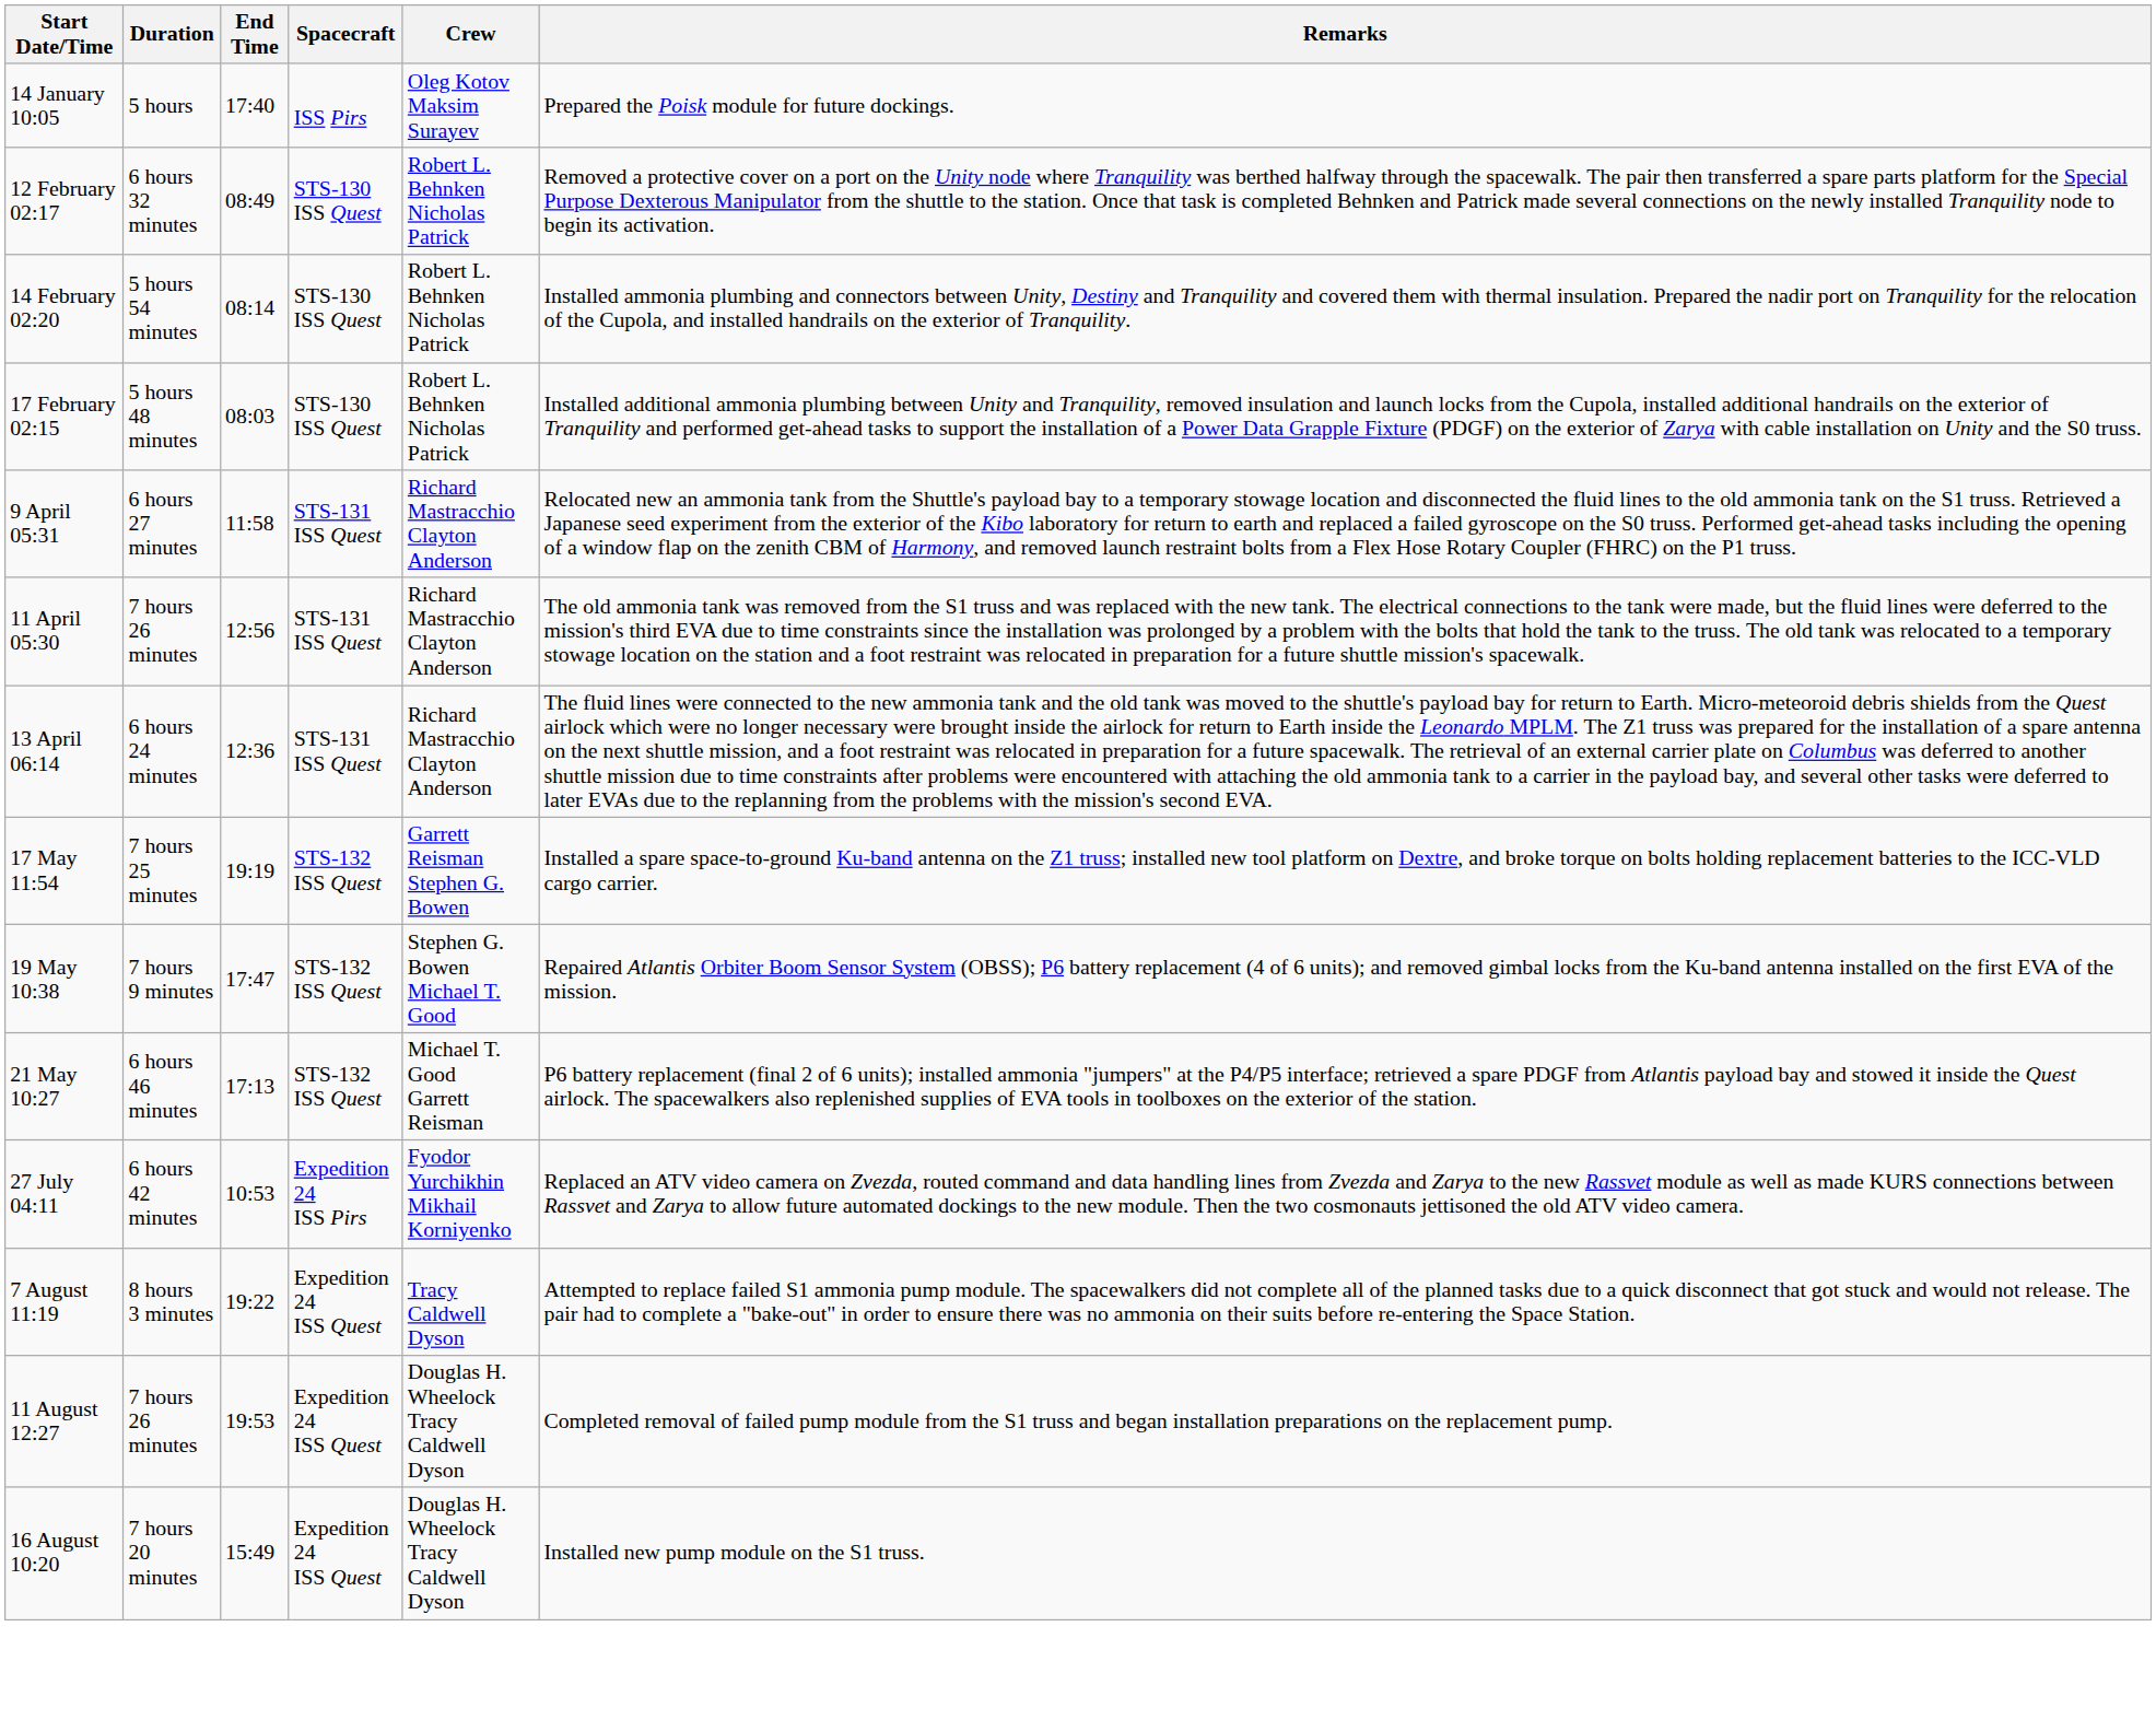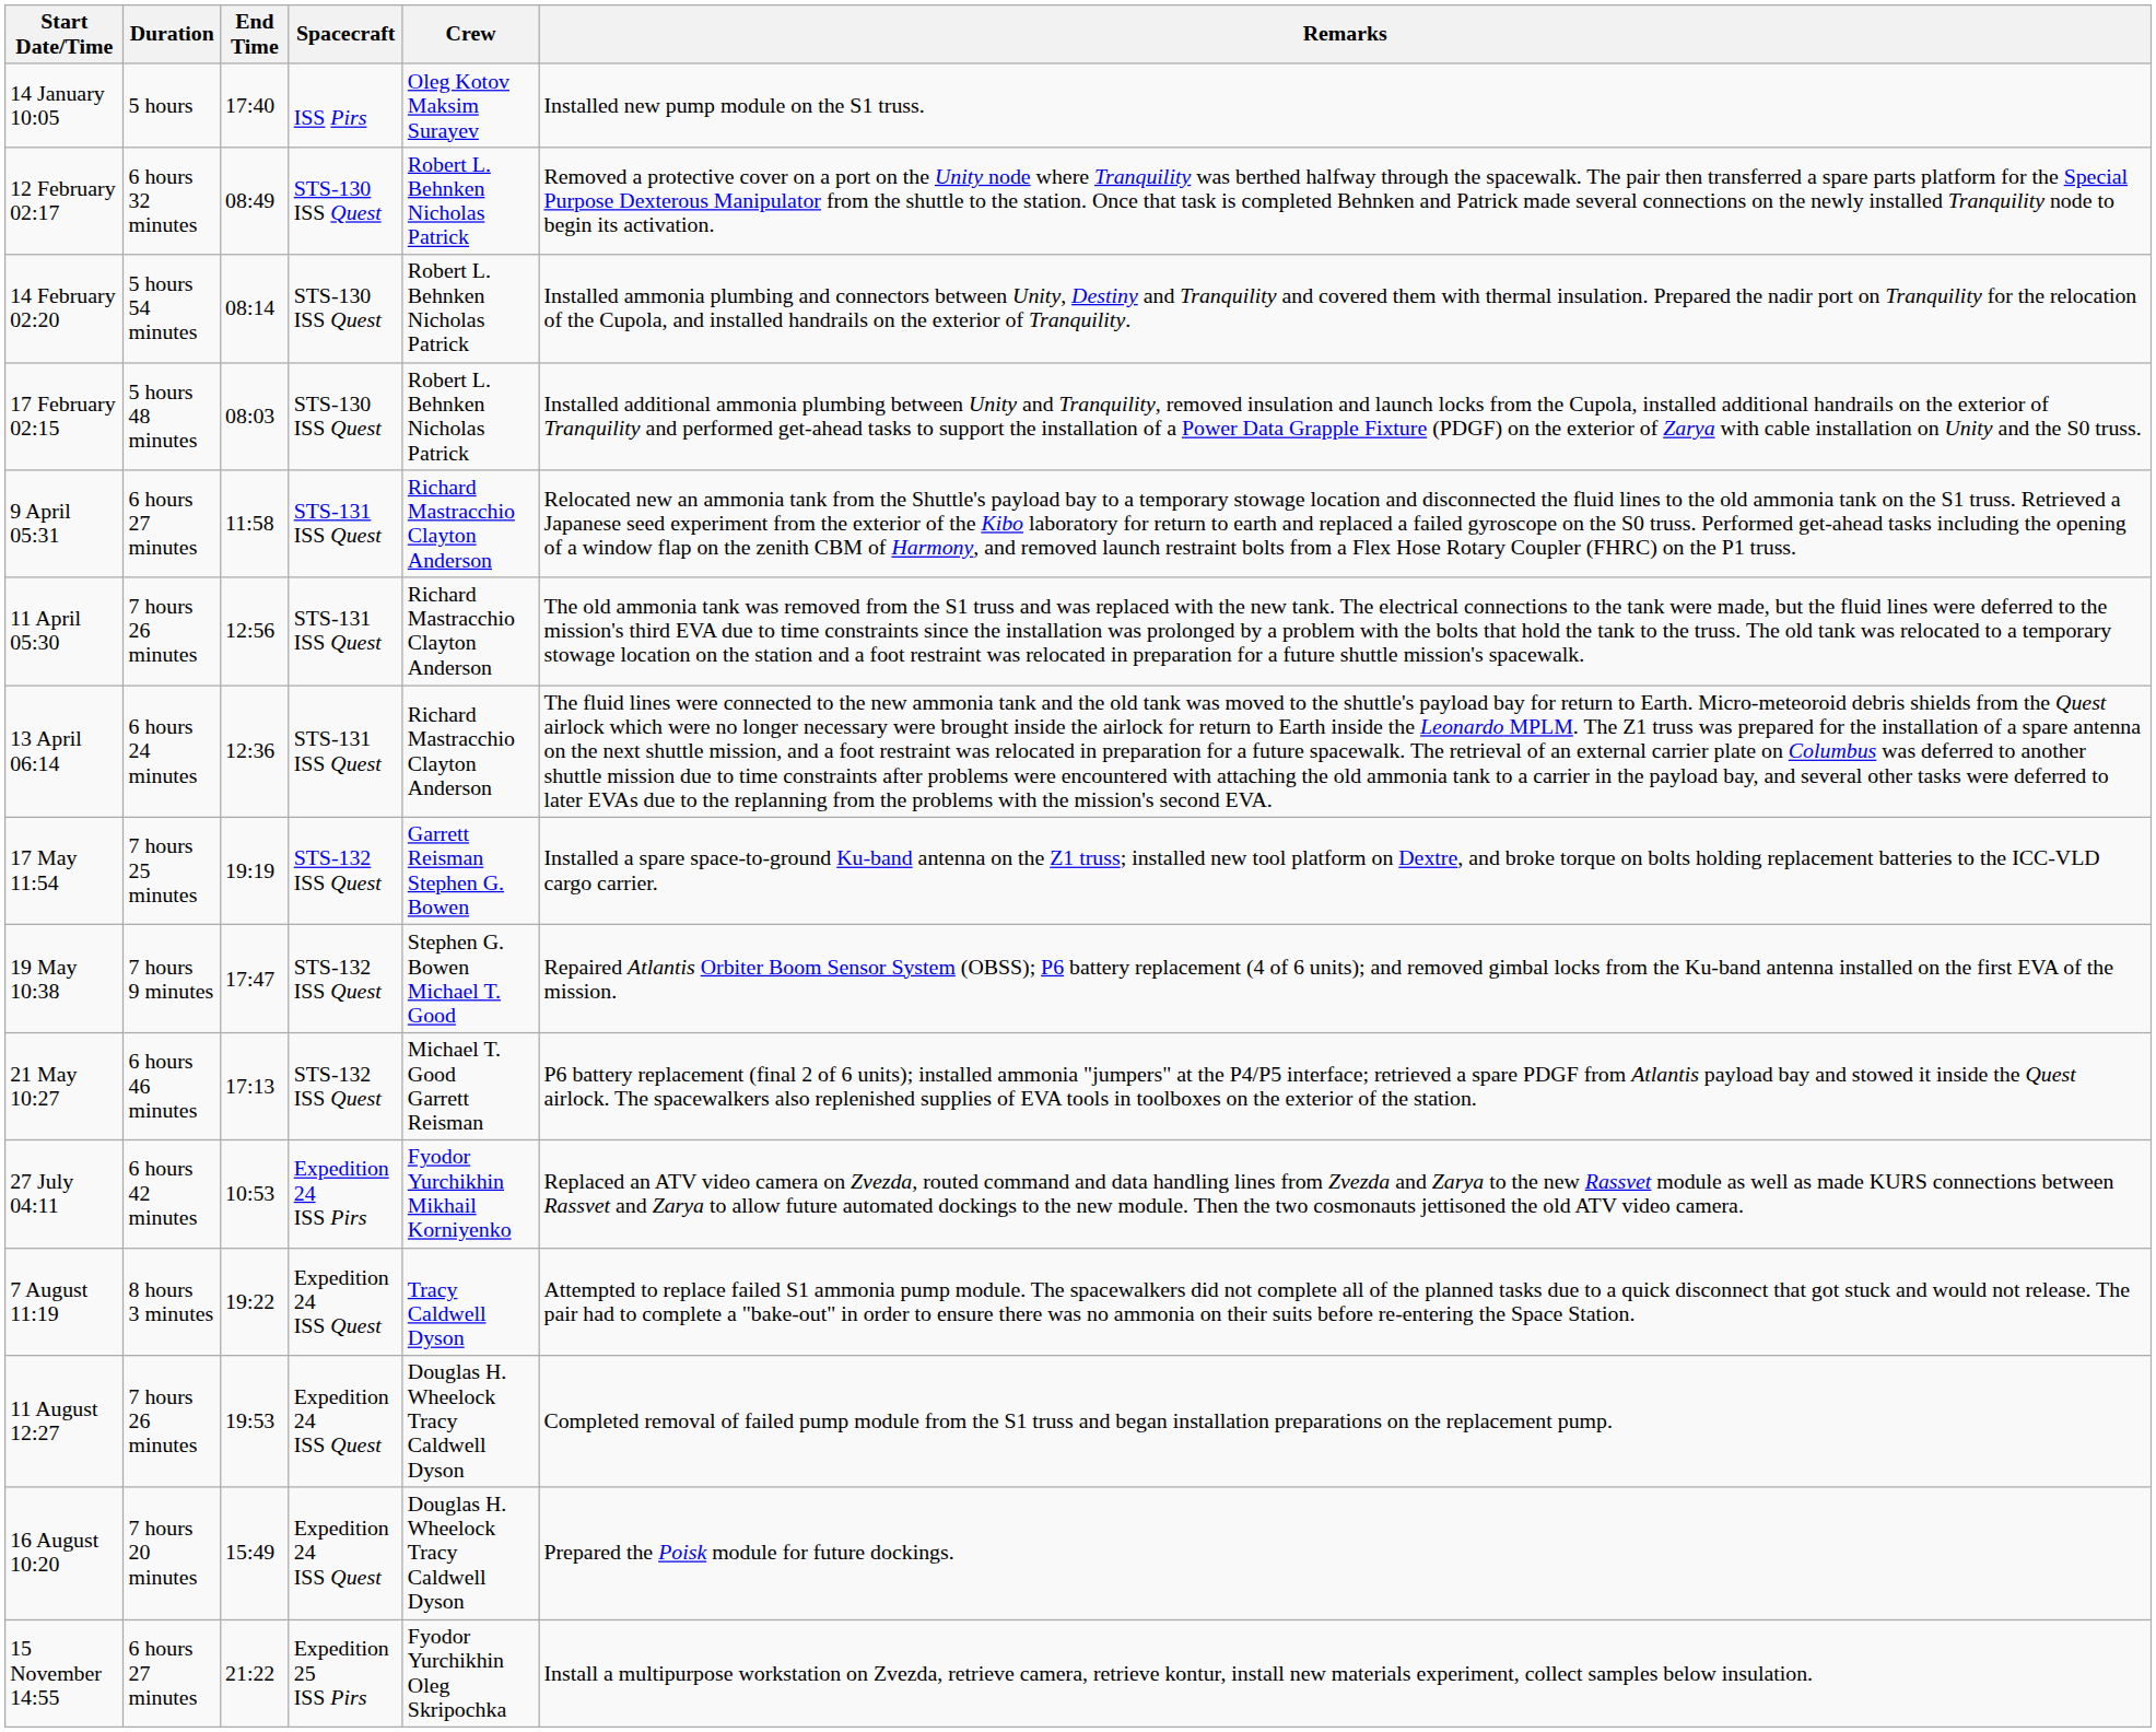14 January 10:05 | Remarks: Prepared the Poisk module for future dockings. -> Installed new pump module on the S1 truss.
16 August 10:20 | Remarks: Installed new pump module on the S1 truss. -> Prepared the Poisk module for future dockings.
+ row: 15 November 14:55 | 6 hours 27 minutes | 21:22 | Expedition 25 ISS Pirs | Fyodor Yurchikhin Oleg Skripochka | Install a multipurpose workstation on Zvezda, retrieve camera, retrieve kontur, install new materials experiment, collect samples below insulation.
